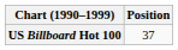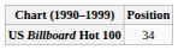US Billboard Hot 100 | Position: 37 -> 34
